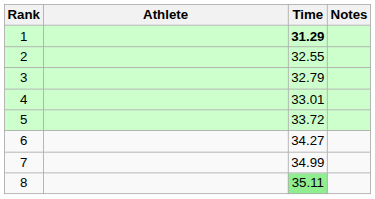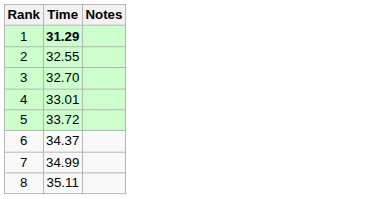- column: Athlete
3 | Time: 32.79 -> 32.70
6 | Time: 34.27 -> 34.37
8 | Time: lightgreen background -> no background
